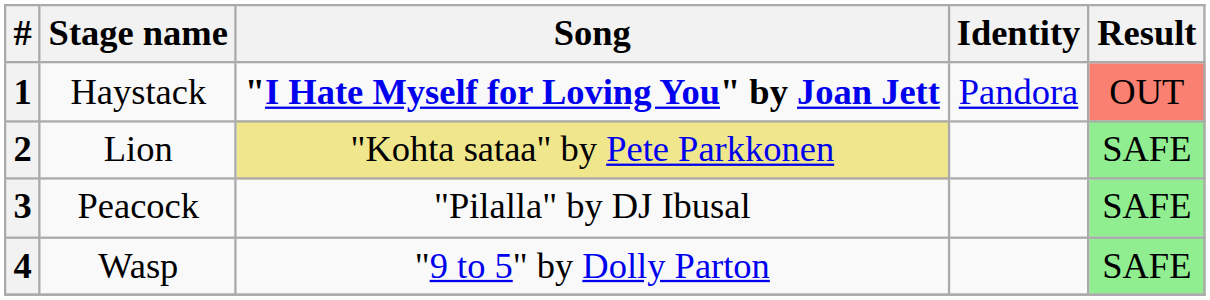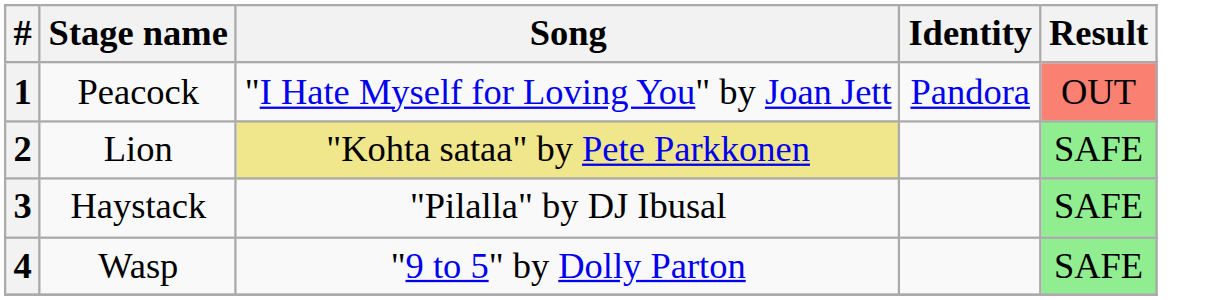1 | Stage name: Haystack -> Peacock
1 | Song: bold -> normal
3 | Stage name: Peacock -> Haystack
